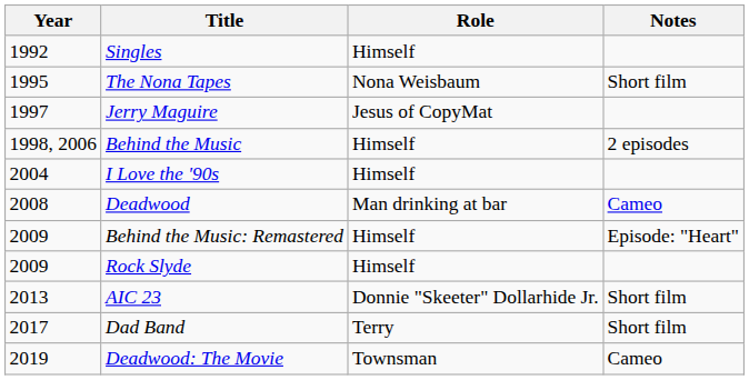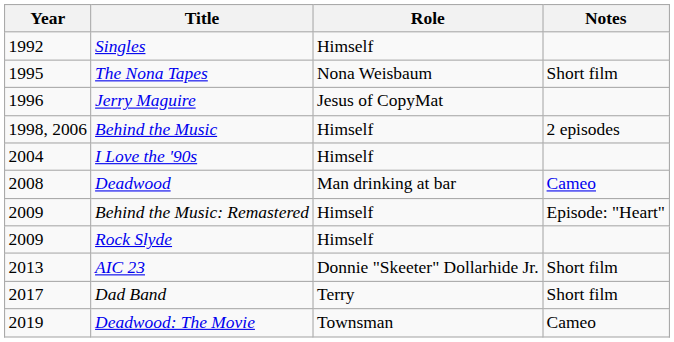Jerry Maguire | Year: 1997 -> 1996
